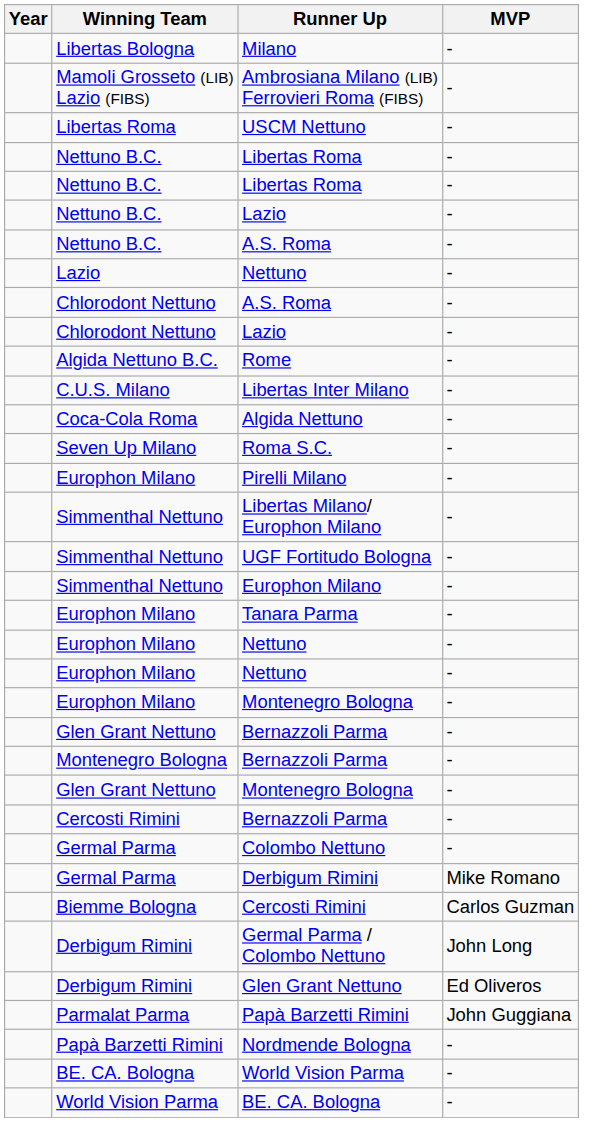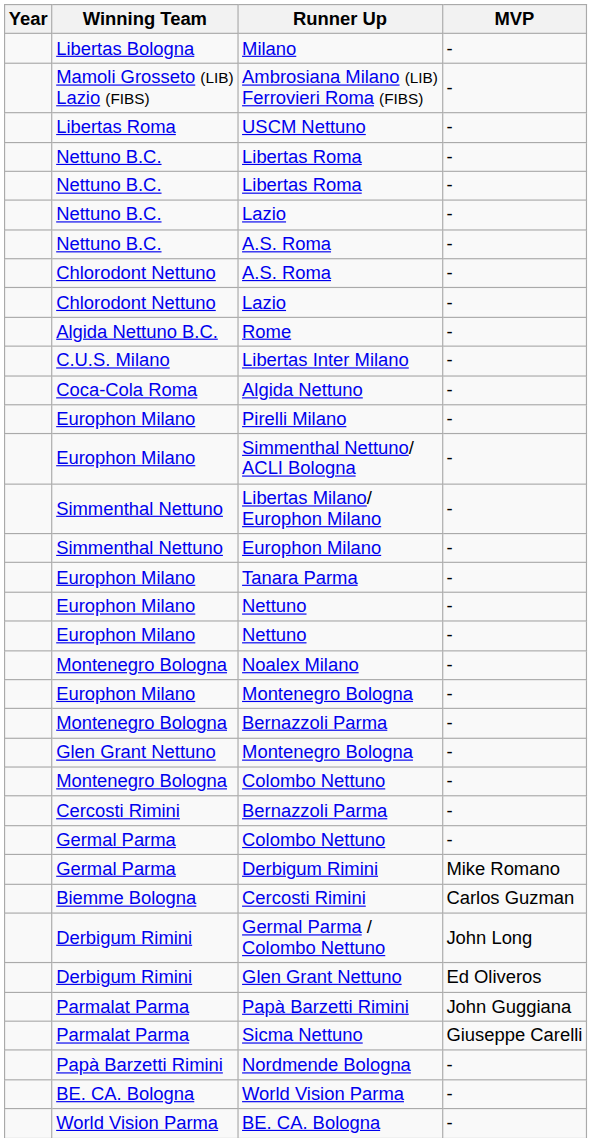- row: Lazio | Nettuno | -
- row: Seven Up Milano | Roma S.C. | -
+ row: Europhon Milano | Simmenthal Nettuno/ ACLI Bologna | -
- row: Simmenthal Nettuno | UGF Fortitudo Bologna | -
+ row: Montenegro Bologna | Noalex Milano | -
- row: Glen Grant Nettuno | Bernazzoli Parma | -
+ row: Montenegro Bologna | Colombo Nettuno | -
+ row: Parmalat Parma | Sicma Nettuno | Giuseppe Carelli
